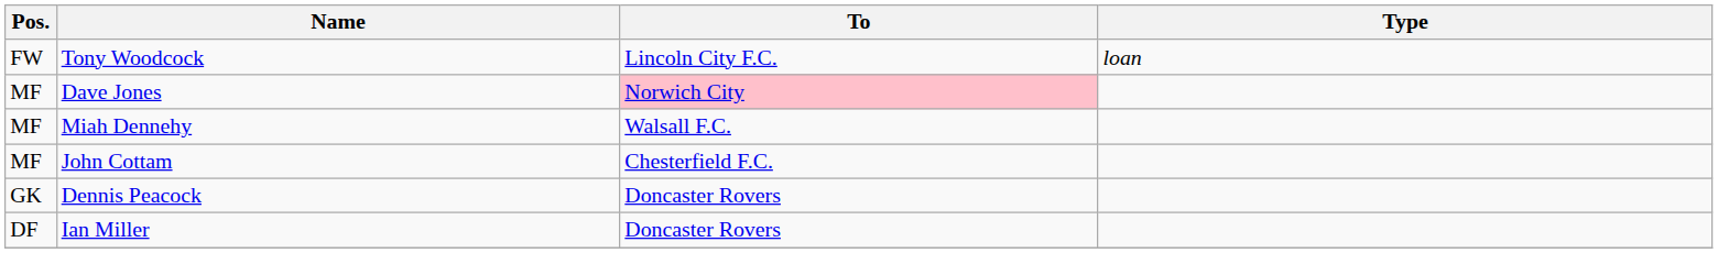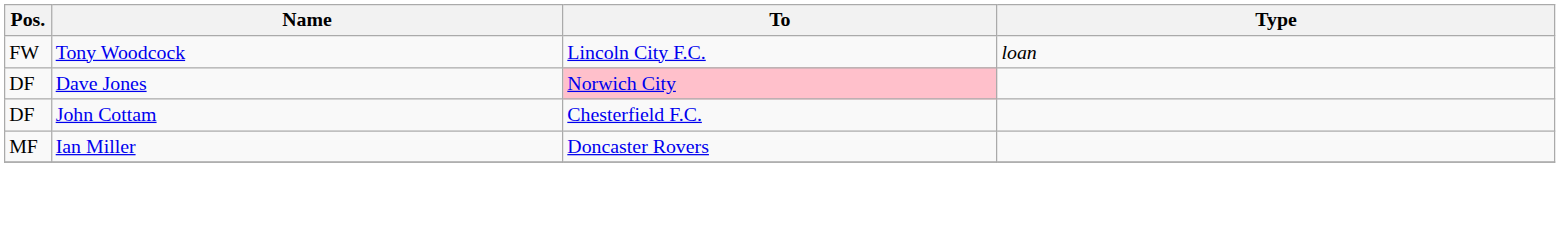Dave Jones | Pos.: MF -> DF
- row: MF | Miah Dennehy | Walsall F.C.
John Cottam | Pos.: MF -> DF
- row: GK | Dennis Peacock | Doncaster Rovers
Ian Miller | Pos.: DF -> MF
